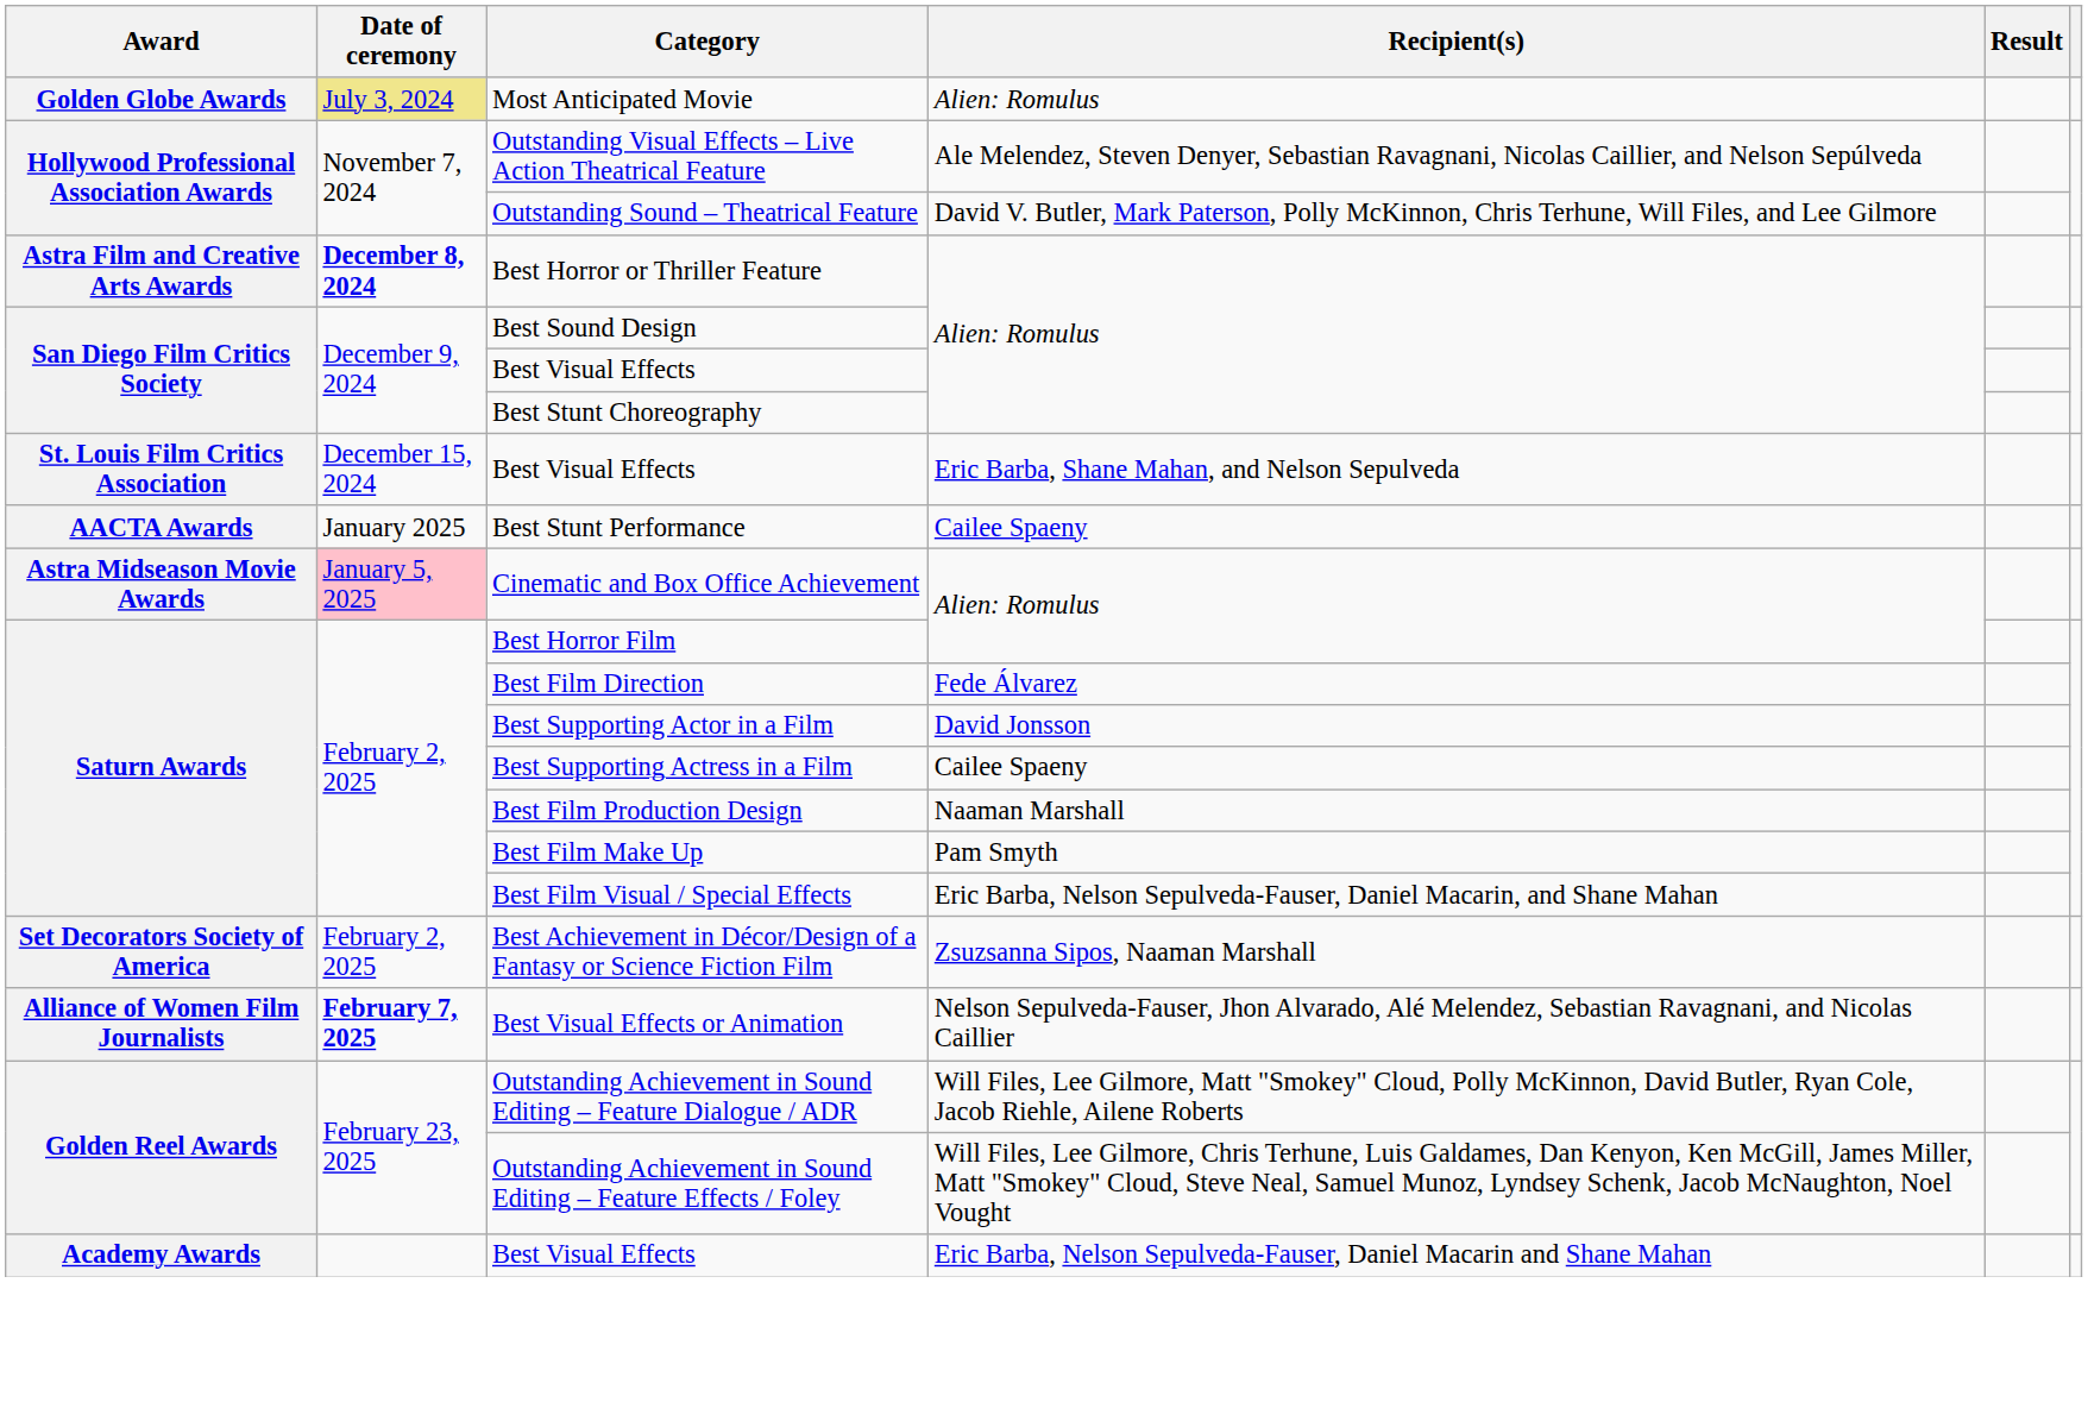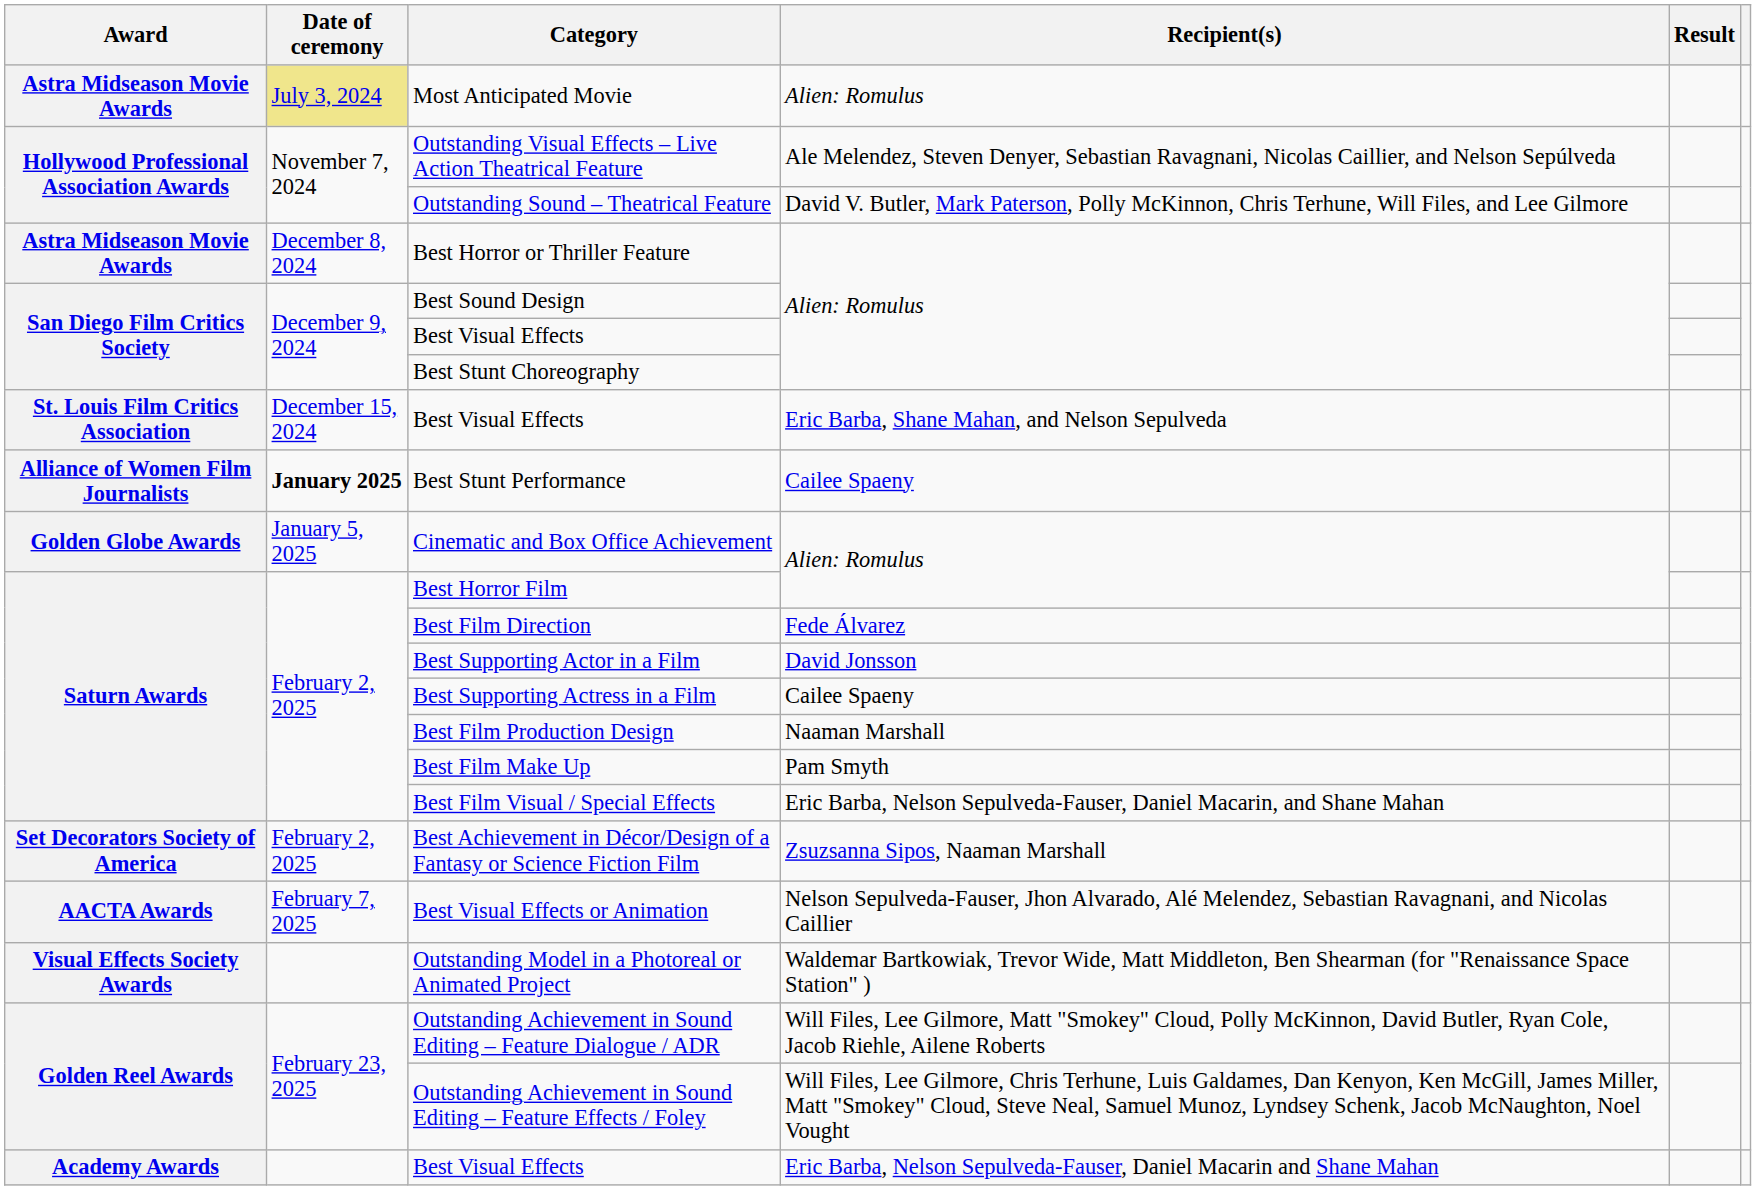Most Anticipated Movie | Award: Golden Globe Awards -> Astra Midseason Movie Awards
Best Horror or Thriller Feature | Award: Astra Film and Creative Arts Awards -> Astra Midseason Movie Awards
Best Horror or Thriller Feature | Date of ceremony: bold -> normal
Best Stunt Performance | Award: AACTA Awards -> Alliance of Women Film Journalists
Best Stunt Performance | Date of ceremony: normal -> bold
Cinematic and Box Office Achievement | Award: Astra Midseason Movie Awards -> Golden Globe Awards
Cinematic and Box Office Achievement | Date of ceremony: pink background -> no background
Best Visual Effects or Animation | Award: Alliance of Women Film Journalists -> AACTA Awards
Best Visual Effects or Animation | Date of ceremony: bold -> normal
+ row: Visual Effects Society Awards | Outstanding Model in a Photoreal or Animated Project | Waldemar Bartkowiak, Trevor Wide, Matt Middleton, Ben Shearman (for "Renaissance Space Station" )
